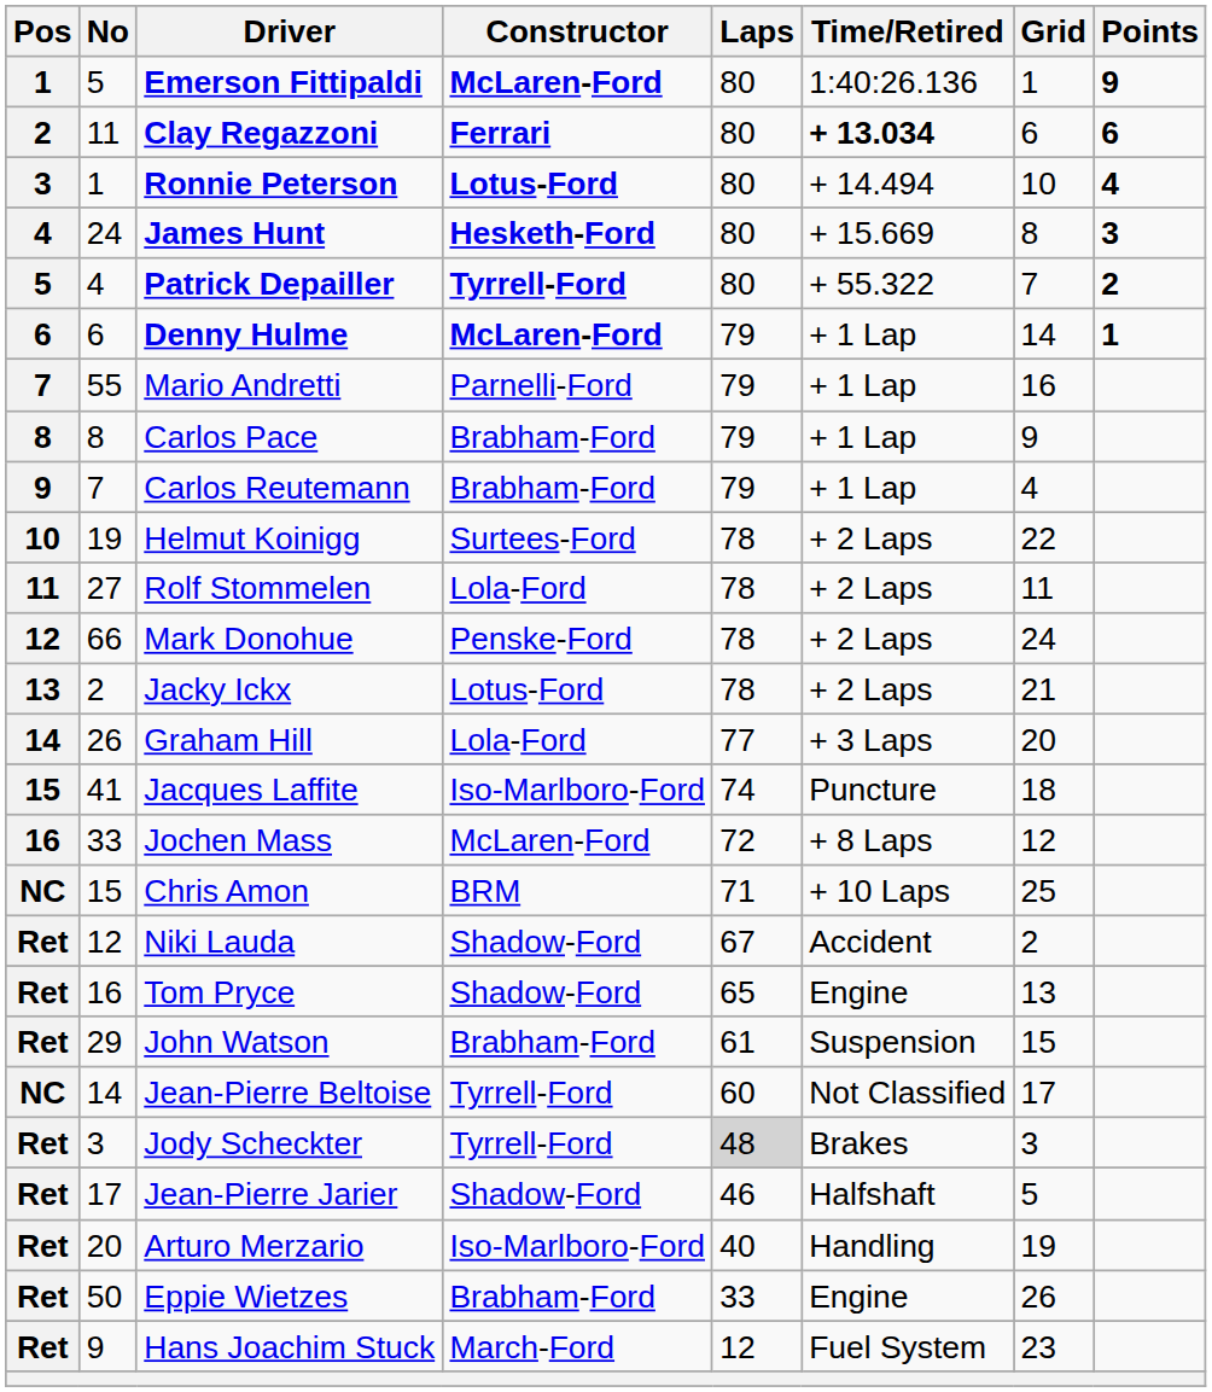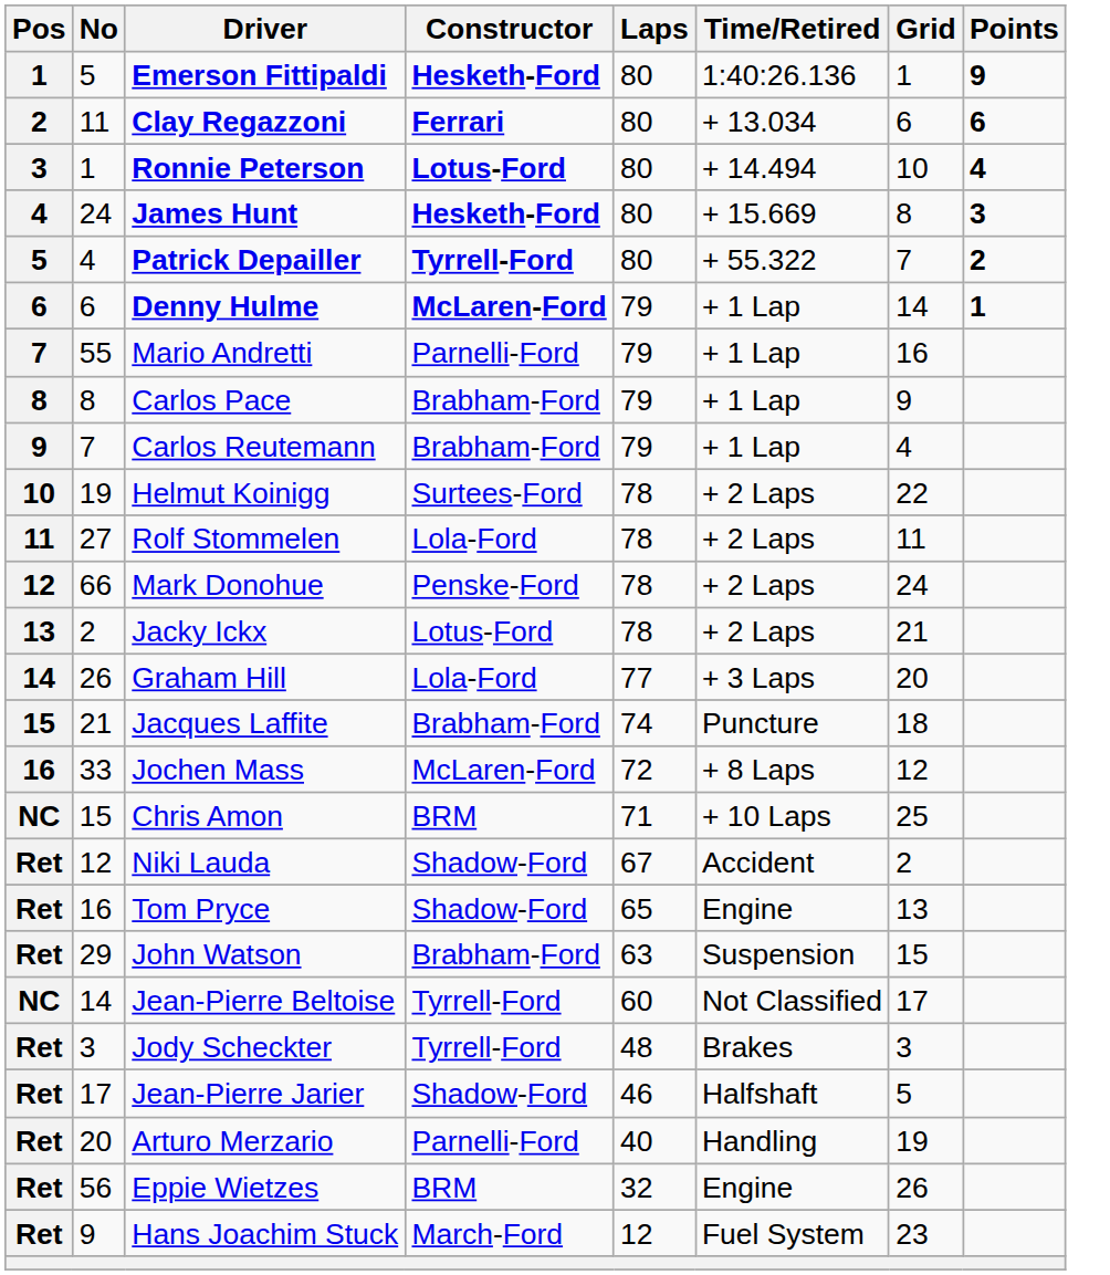Emerson Fittipaldi | Constructor: McLaren-Ford -> Hesketh-Ford
Clay Regazzoni | Time/Retired: bold -> normal
Jacques Laffite | No: 41 -> 21
Jacques Laffite | Constructor: Iso-Marlboro-Ford -> Brabham-Ford
John Watson | Laps: 61 -> 63
Jody Scheckter | Laps: lightgrey background -> no background
Arturo Merzario | Constructor: Iso-Marlboro-Ford -> Parnelli-Ford
Eppie Wietzes | No: 50 -> 56
Eppie Wietzes | Constructor: Brabham-Ford -> BRM
Eppie Wietzes | Laps: 33 -> 32
